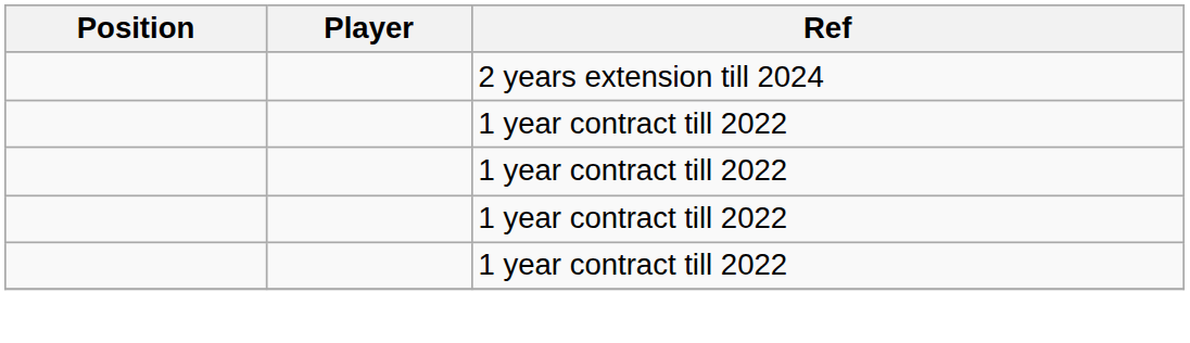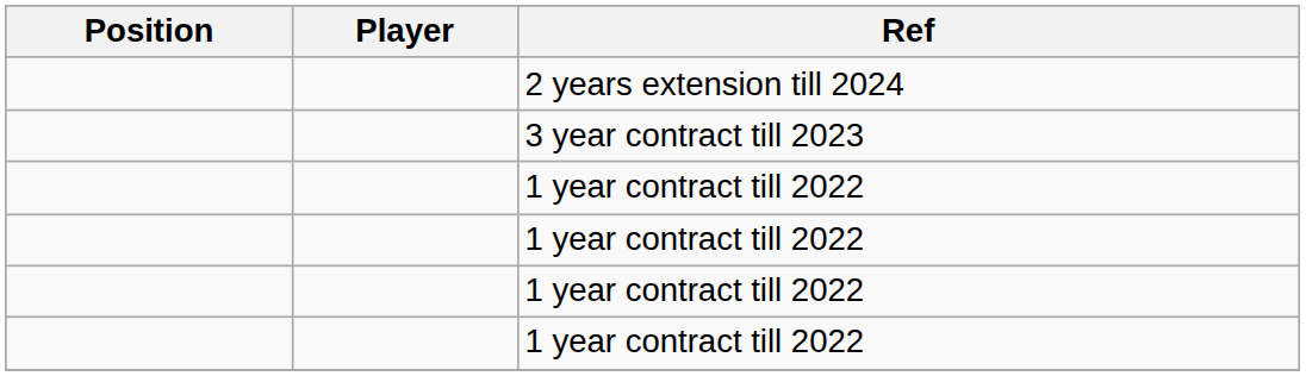+ row: 3 year contract till 2023
